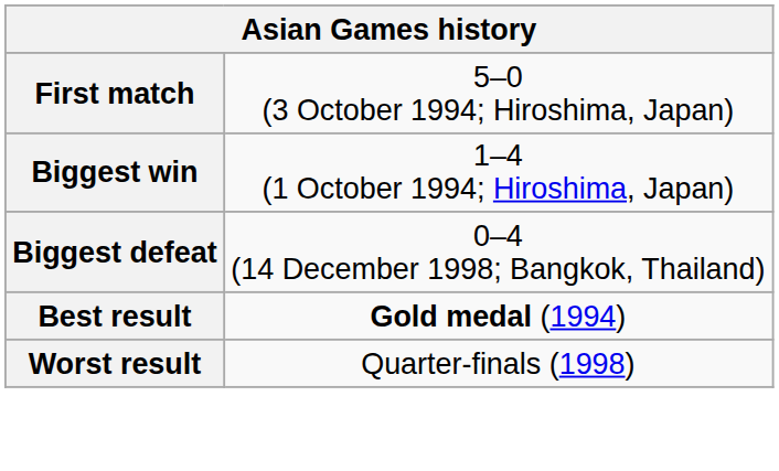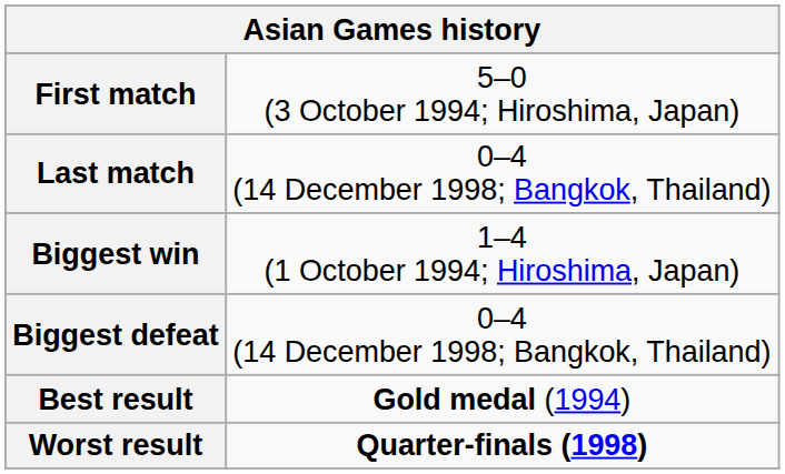+ row: Last match | 0–4 (14 December 1998; Bangkok, Thailand)
Worst result | column 2: normal -> bold
